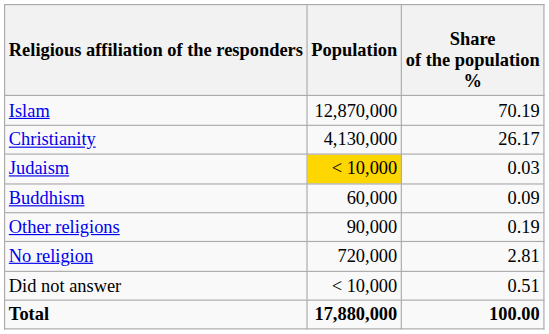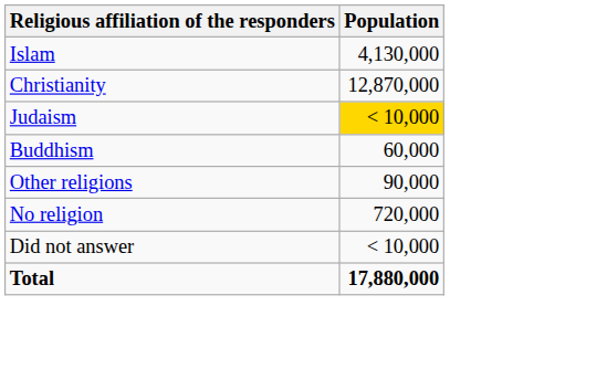- column: Share of the population % | 70.19 | 26.17 | 0.03 | 0.09 | 0.19 | 2.81 | 0.51 | 100.00
Islam | Population: 12,870,000 -> 4,130,000
Christianity | Population: 4,130,000 -> 12,870,000
